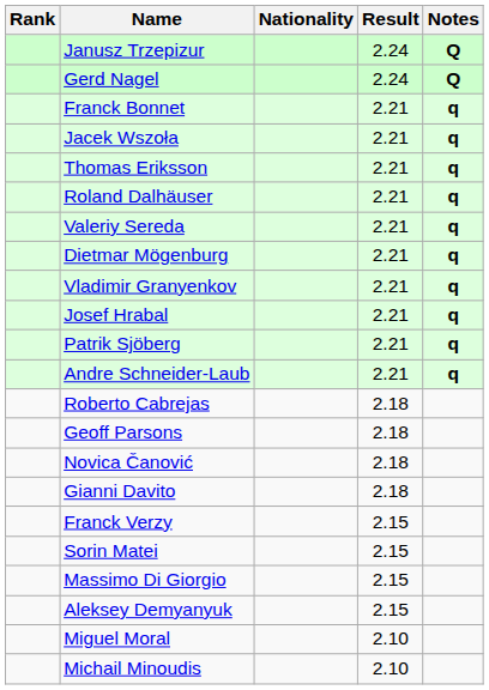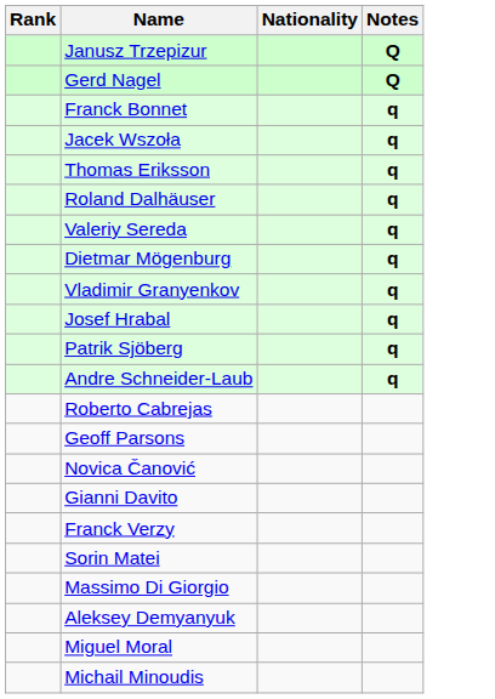- column: Result | 2.24 | 2.24 | 2.21 | 2.21 | 2.21 | 2.21 | 2.21 | 2.21 | 2.21 | 2.21 | 2.21 | 2.21 | 2.18 | 2.18 | 2.18 | 2.18 | 2.15 | 2.15 | 2.15 | 2.15 | 2.10 | 2.10
